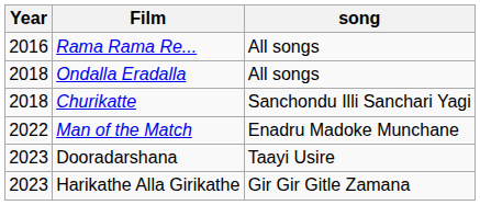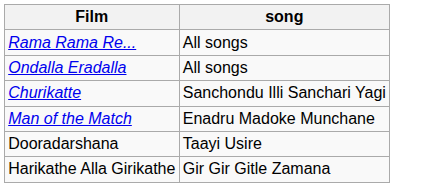- column: Year | 2016 | 2018 | 2018 | 2022 | 2023 | 2023
